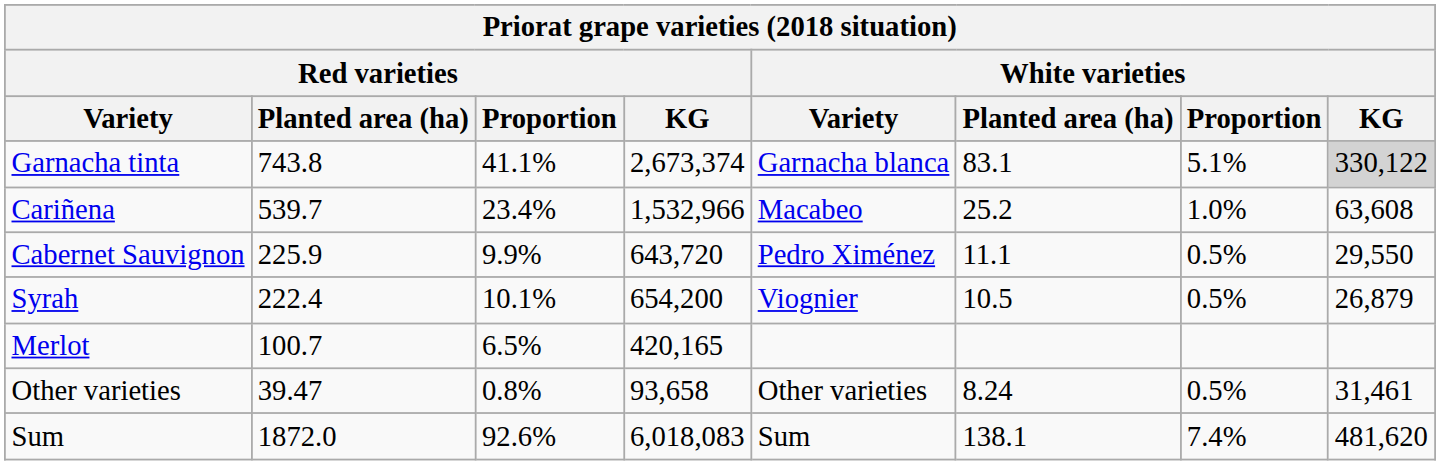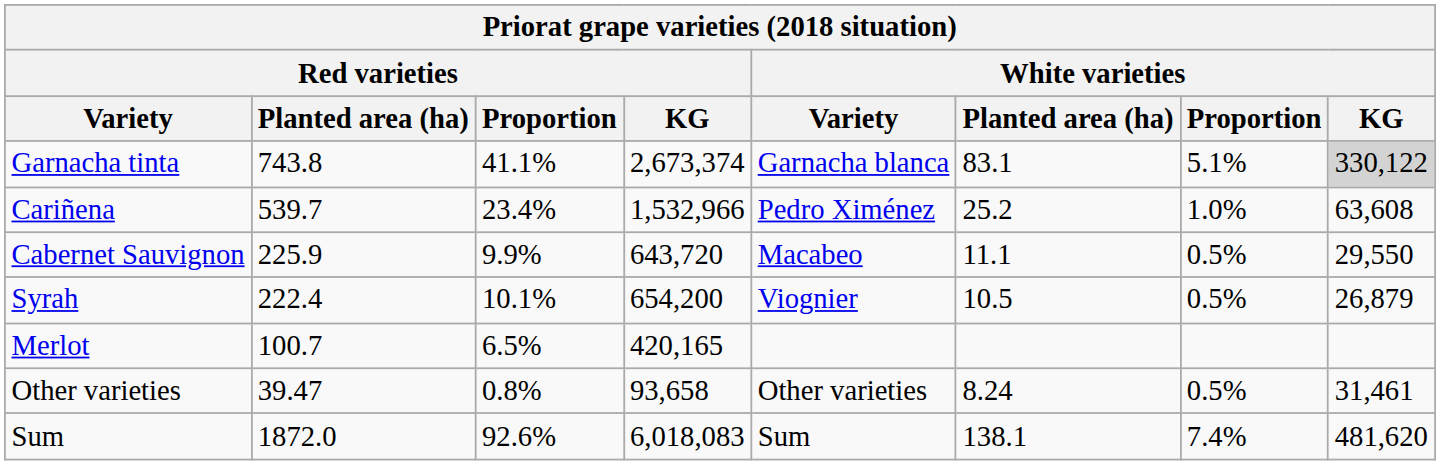Cariñena | White varieties / Variety: Macabeo -> Pedro Ximénez
Cabernet Sauvignon | White varieties / Variety: Pedro Ximénez -> Macabeo
